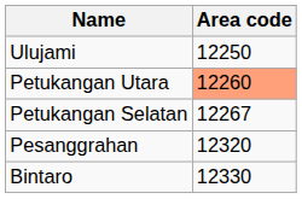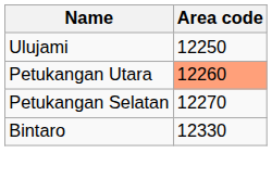Petukangan Selatan | Area code: 12267 -> 12270
- row: Pesanggrahan | 12320
